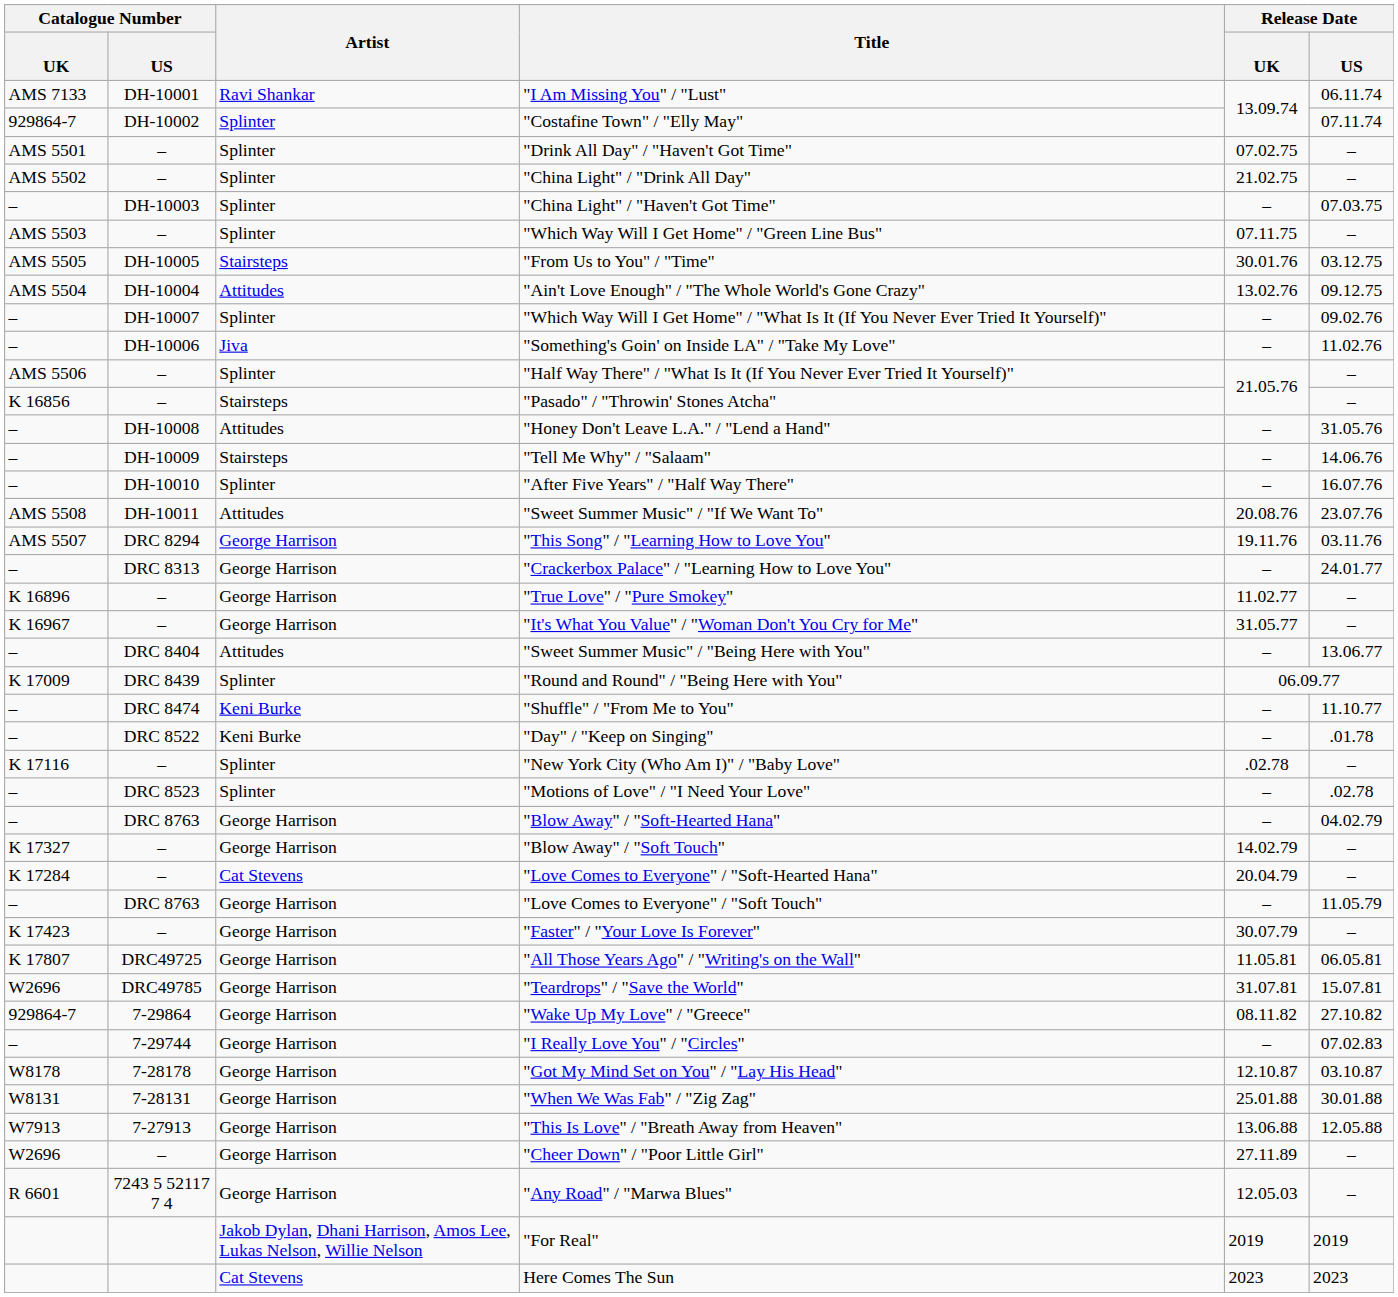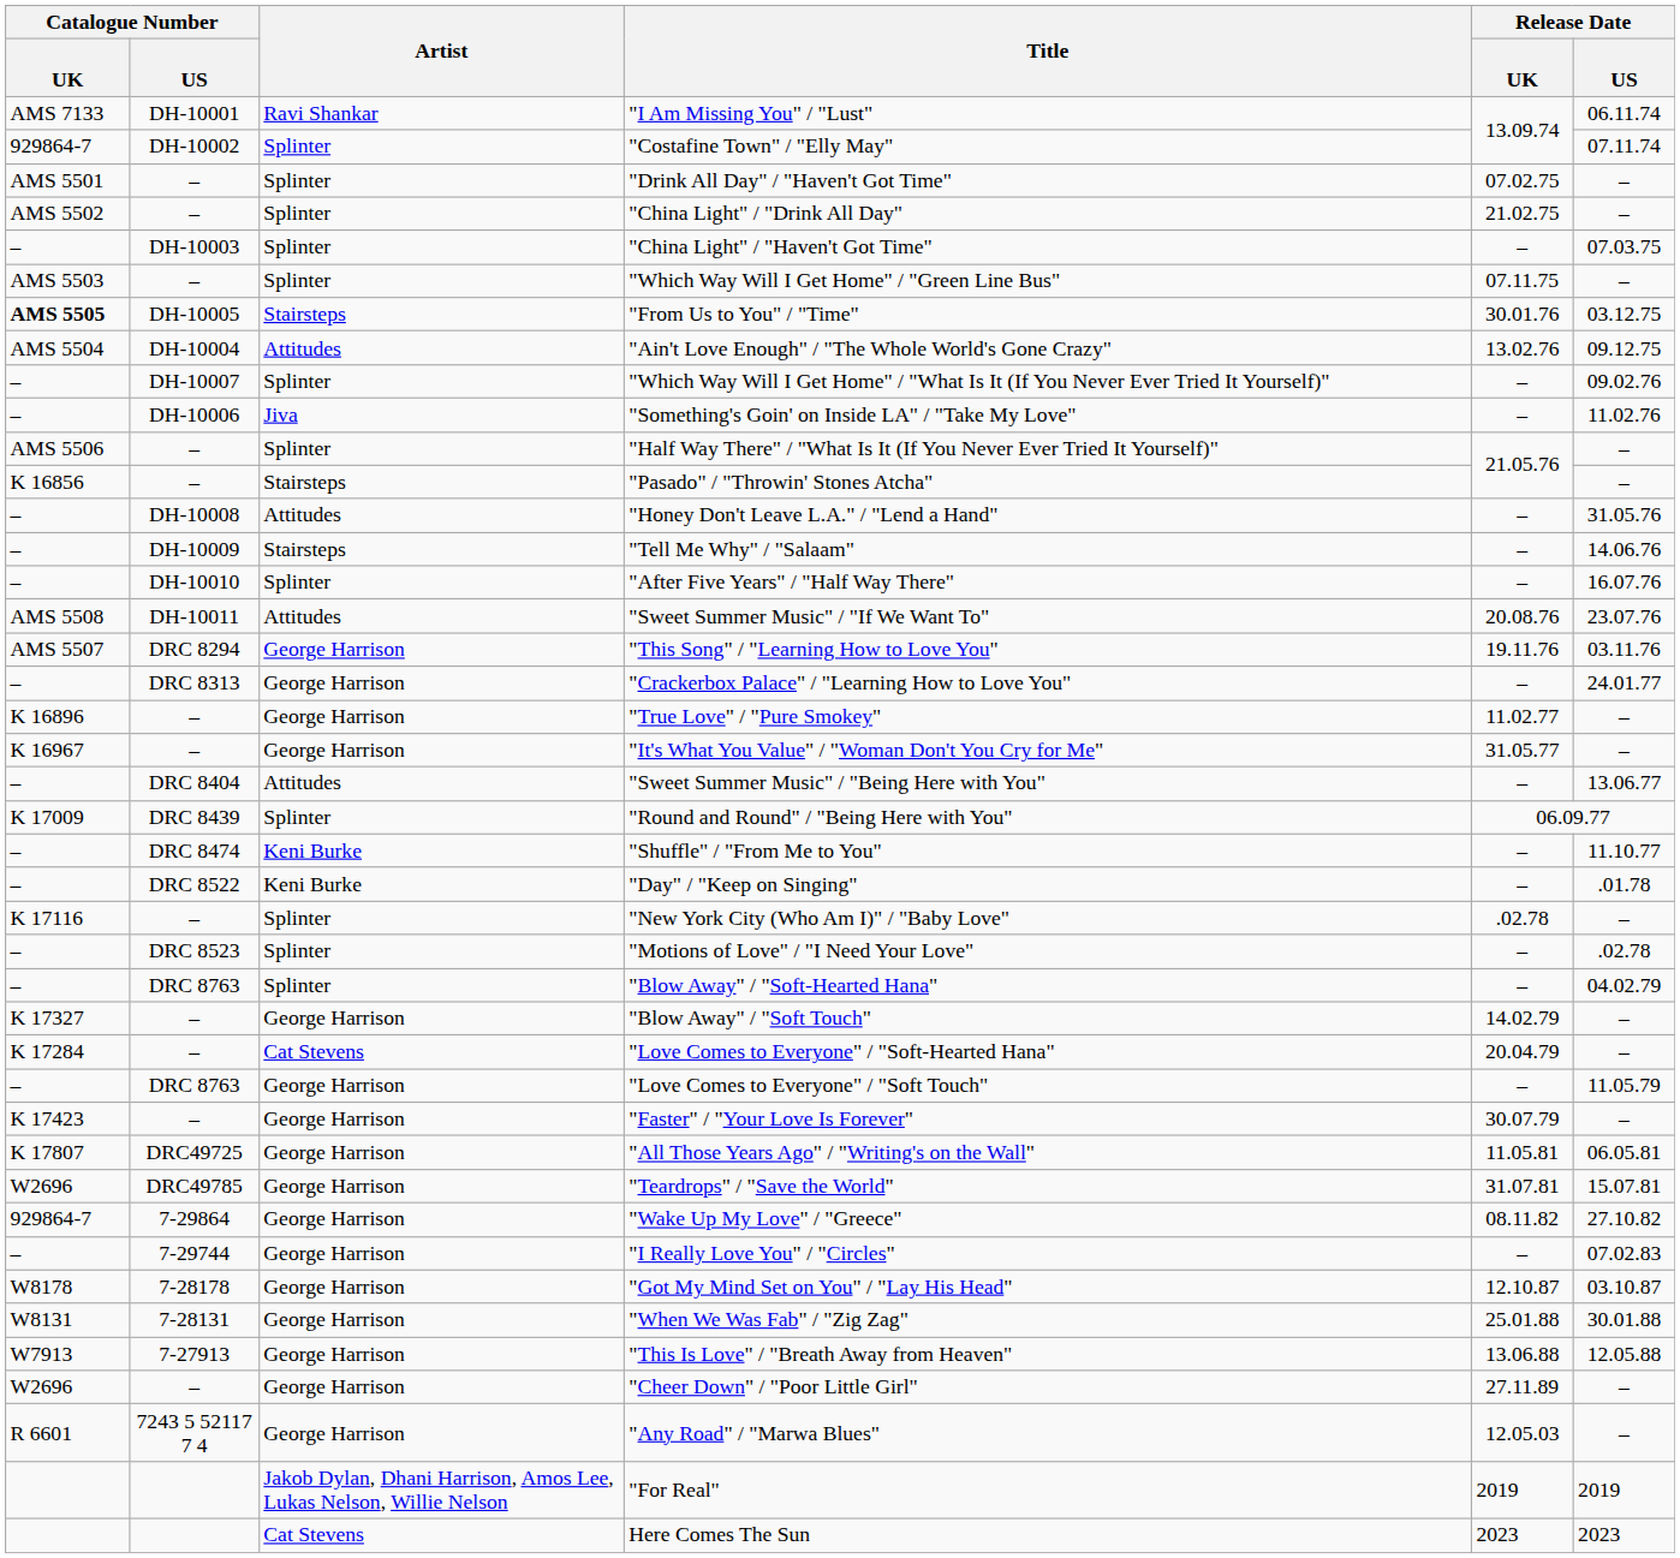"From Us to You" / "Time" | Catalogue Number / UK: normal -> bold
"Blow Away" / "Soft-Hearted Hana" | Artist: George Harrison -> Splinter
